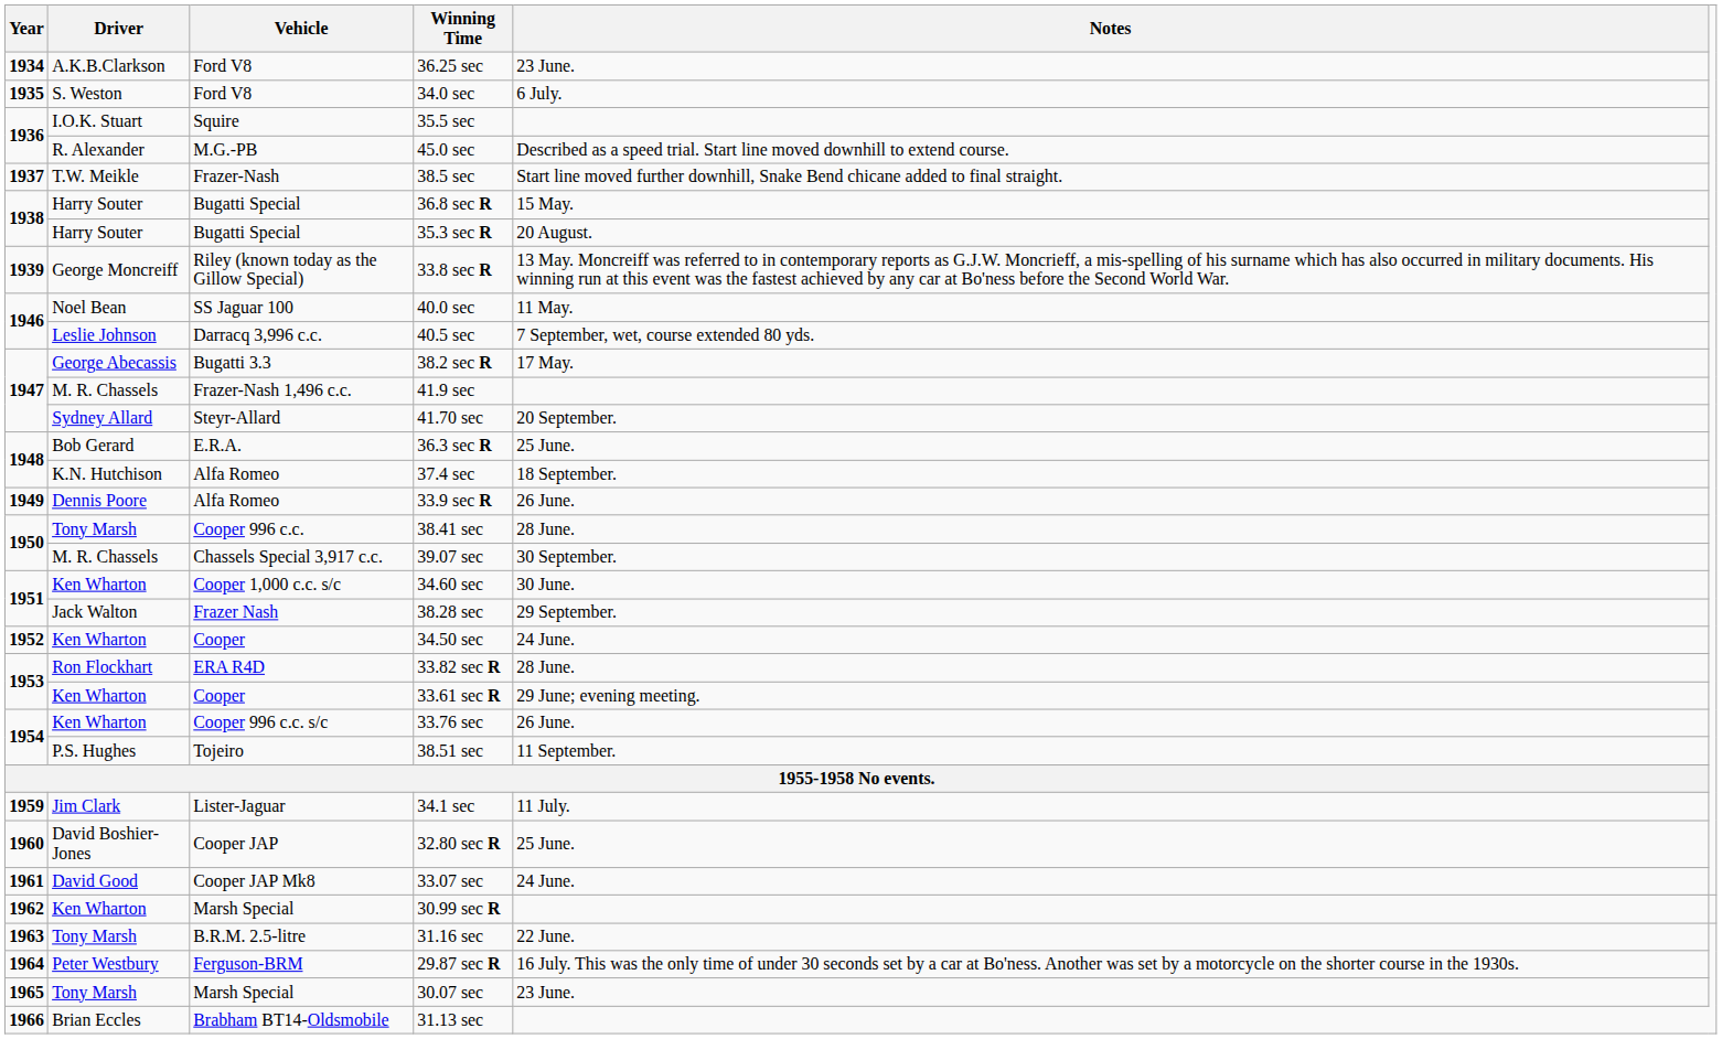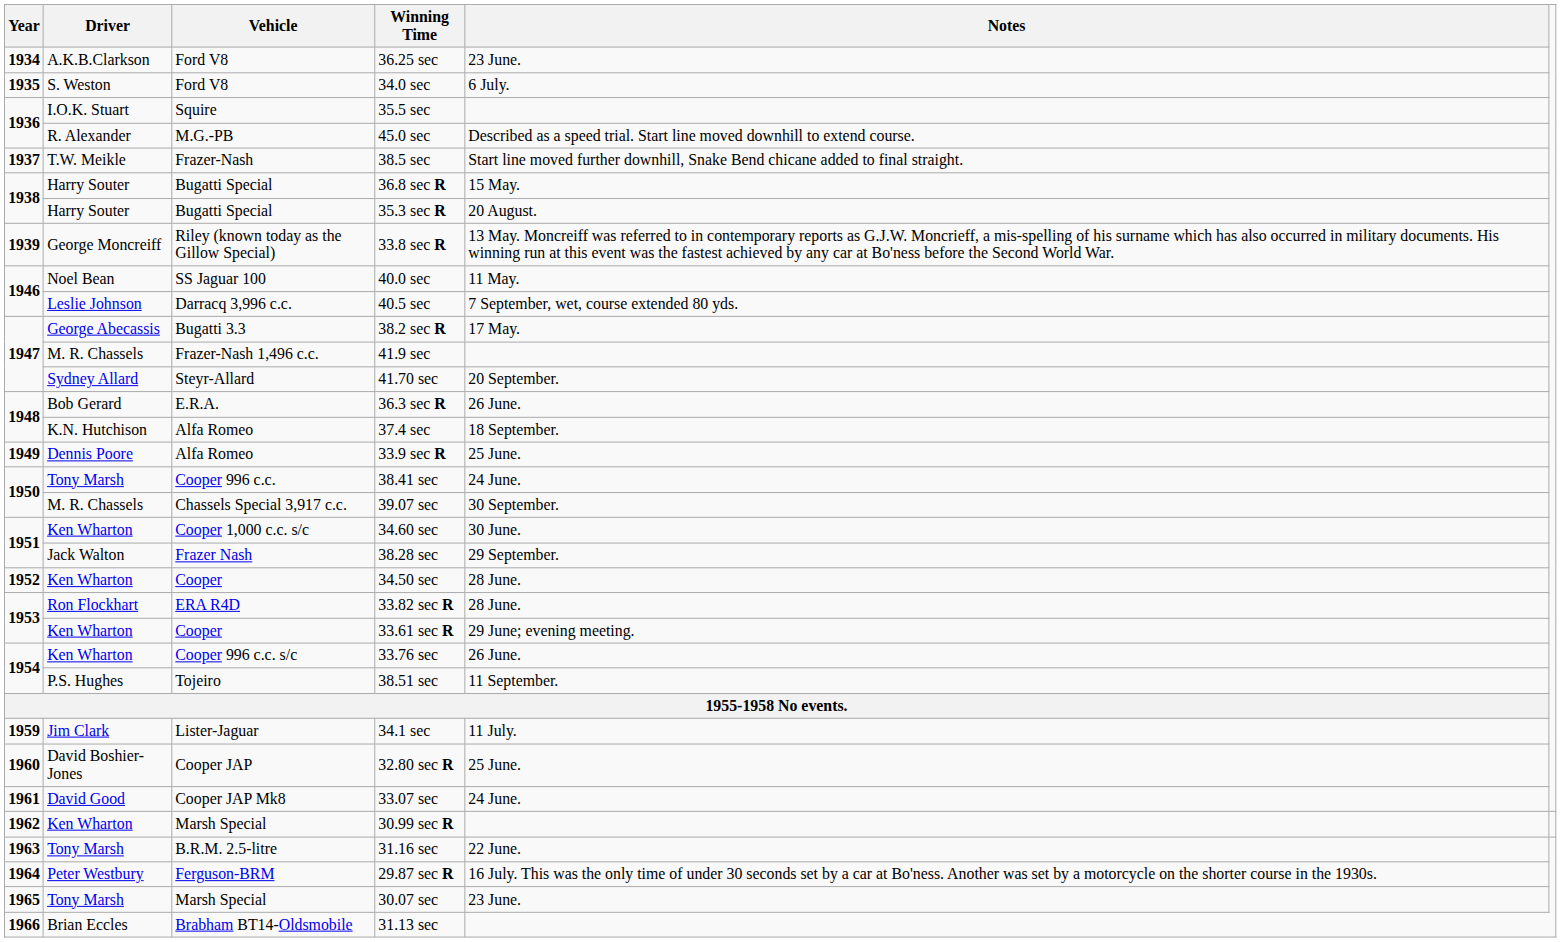36.3 sec R | Notes: 25 June. -> 26 June.
33.9 sec R | Notes: 26 June. -> 25 June.
38.41 sec | Notes: 28 June. -> 24 June.
34.50 sec | Notes: 24 June. -> 28 June.
